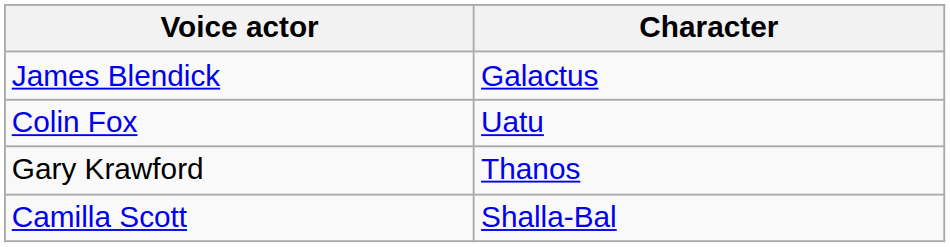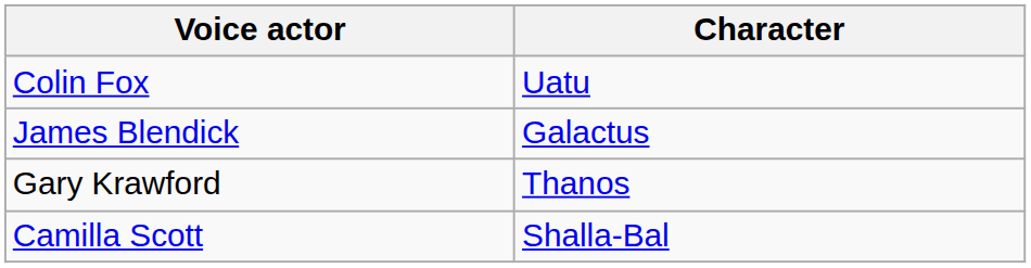rows swapped: James Blendick <-> Colin Fox
